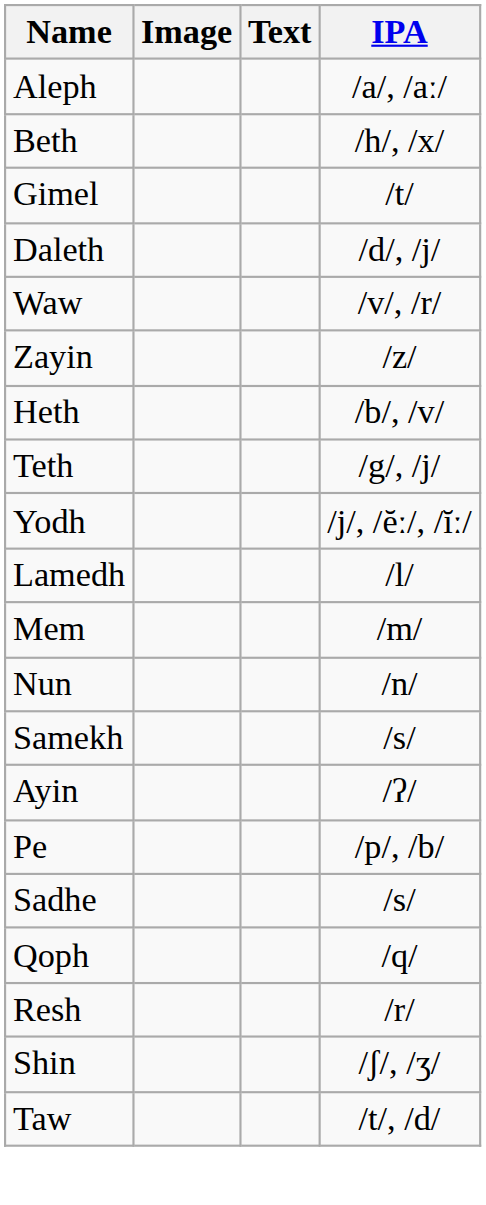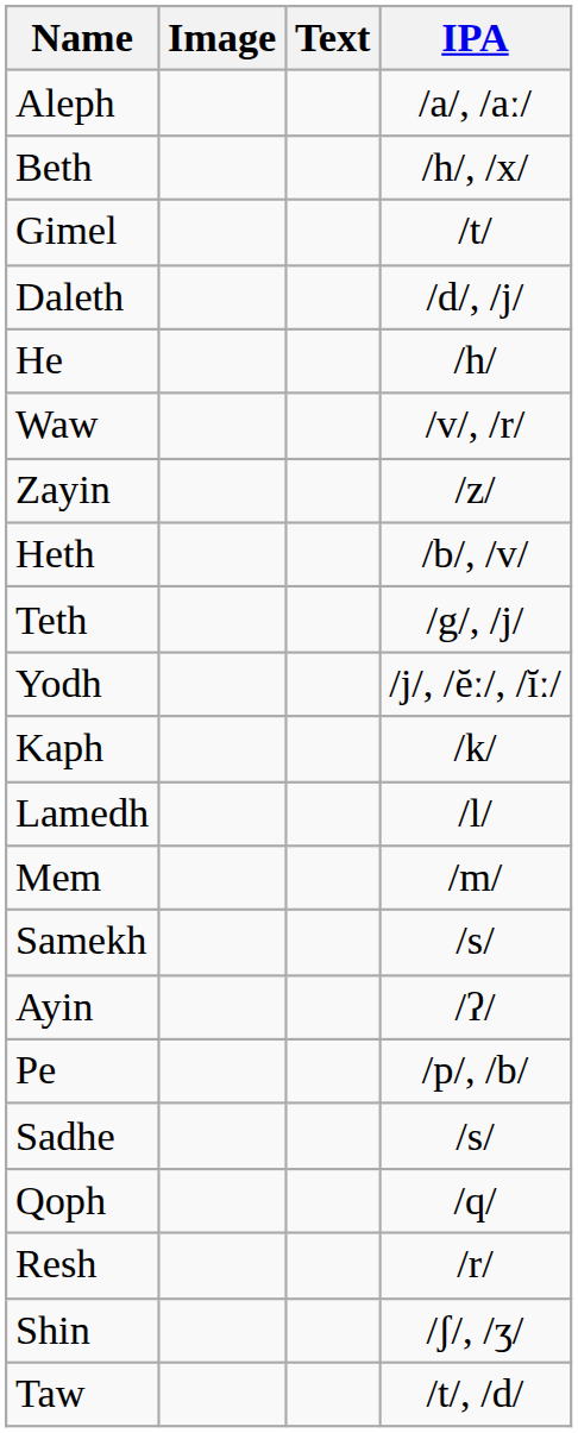+ row: He | /h/
+ row: Kaph | /k/
- row: Nun | /n/
